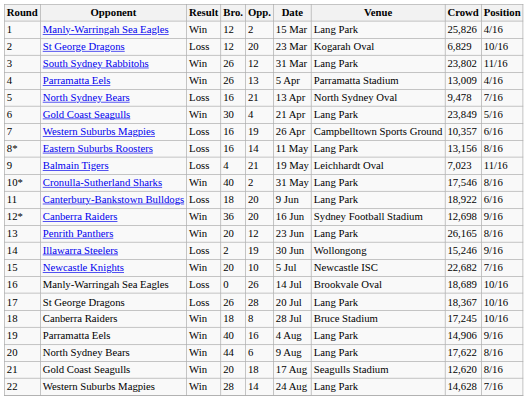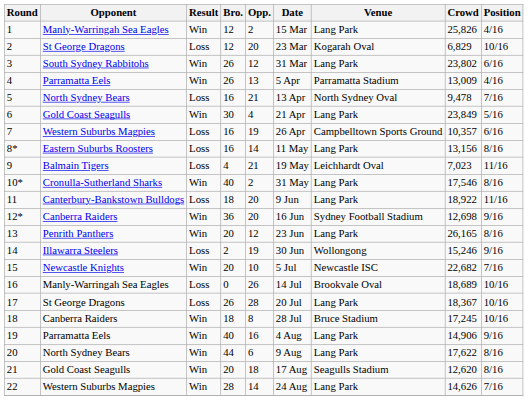3 | Position: 11/16 -> 6/16
11 | Position: 6/16 -> 11/16
22 | Crowd: 14,628 -> 14,626
